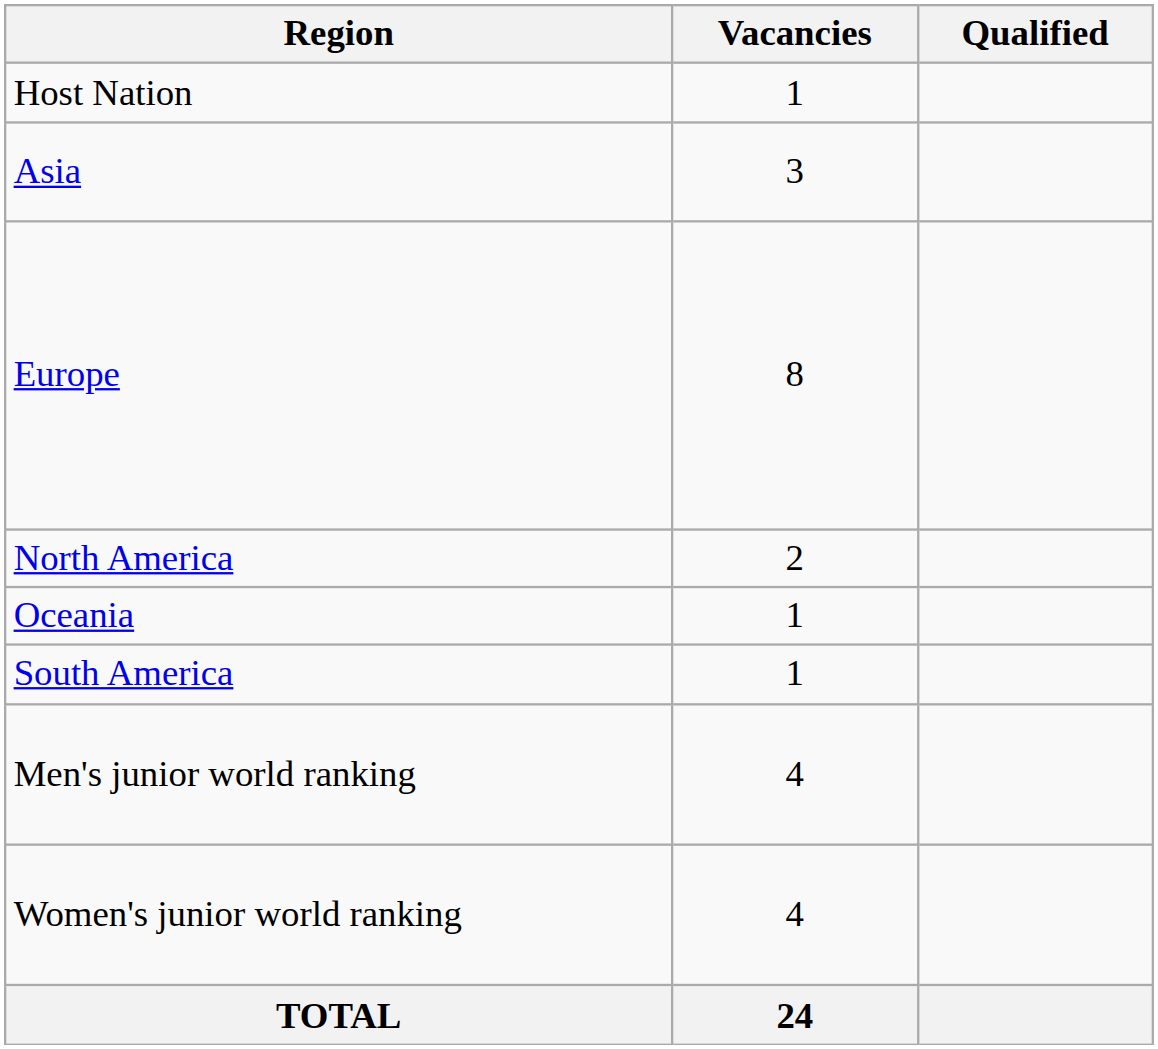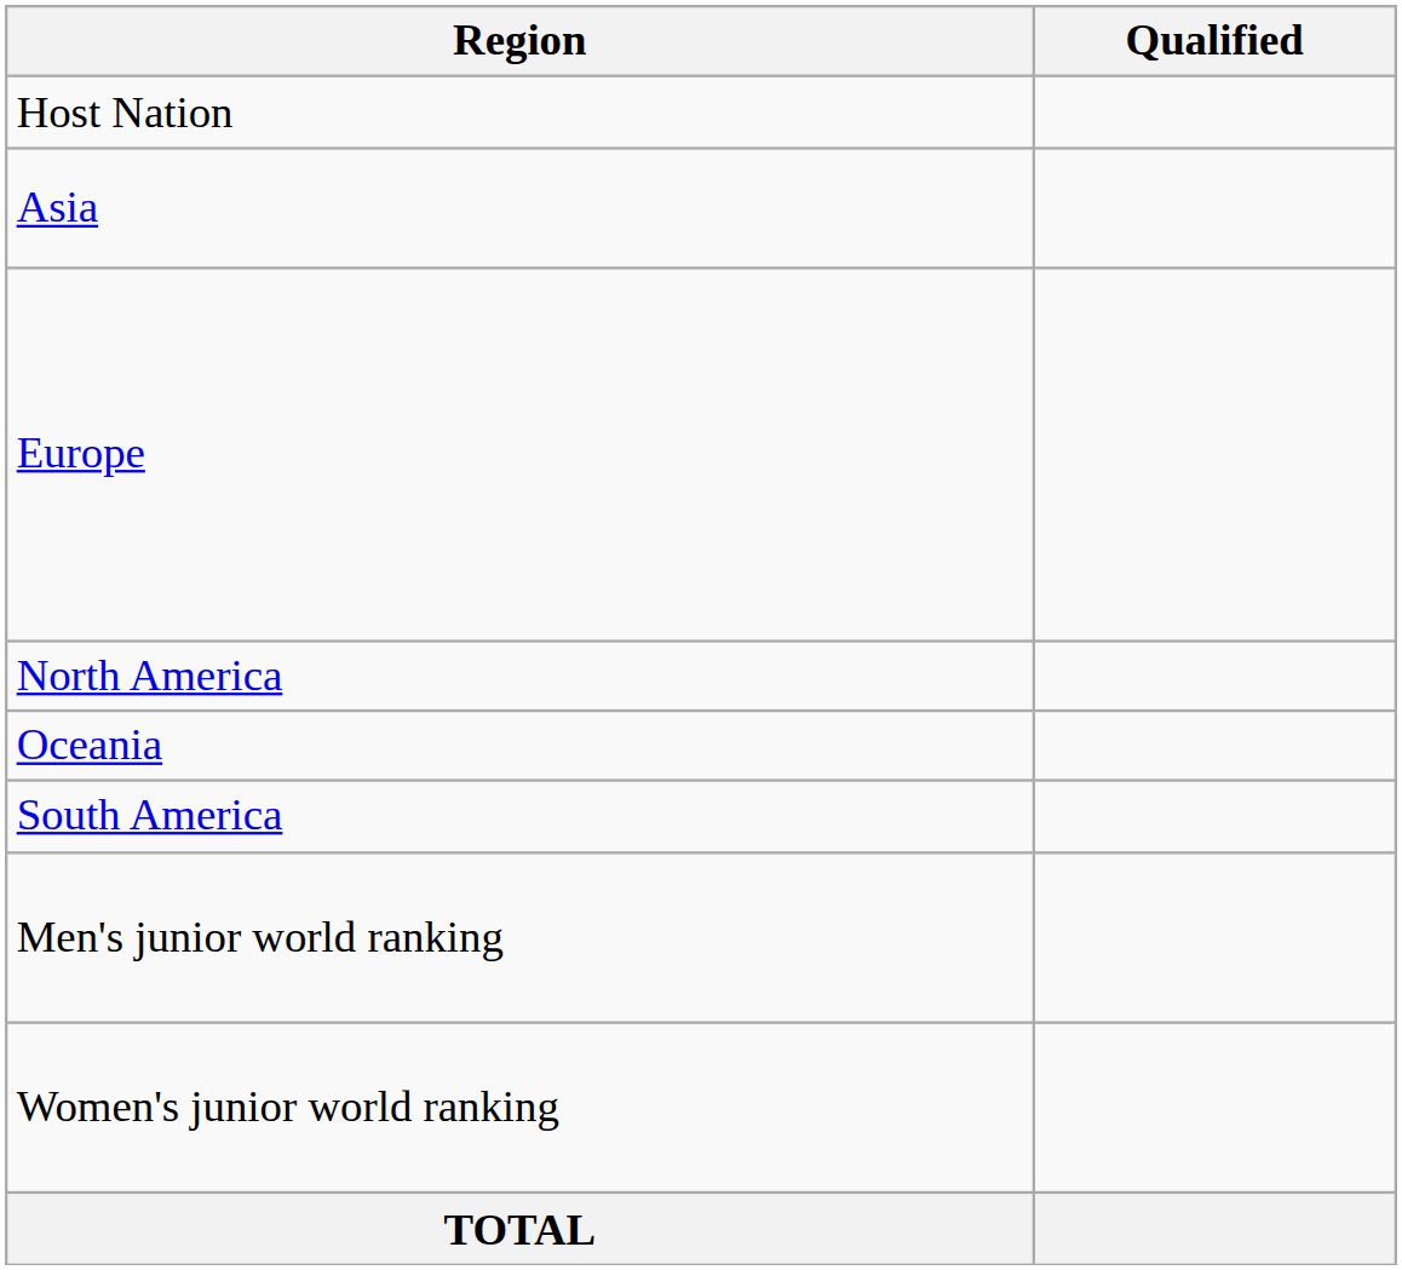- column: Vacancies | 1 | 3 | 8 | 2 | 1 | 1 | 4 | 4 | 24
